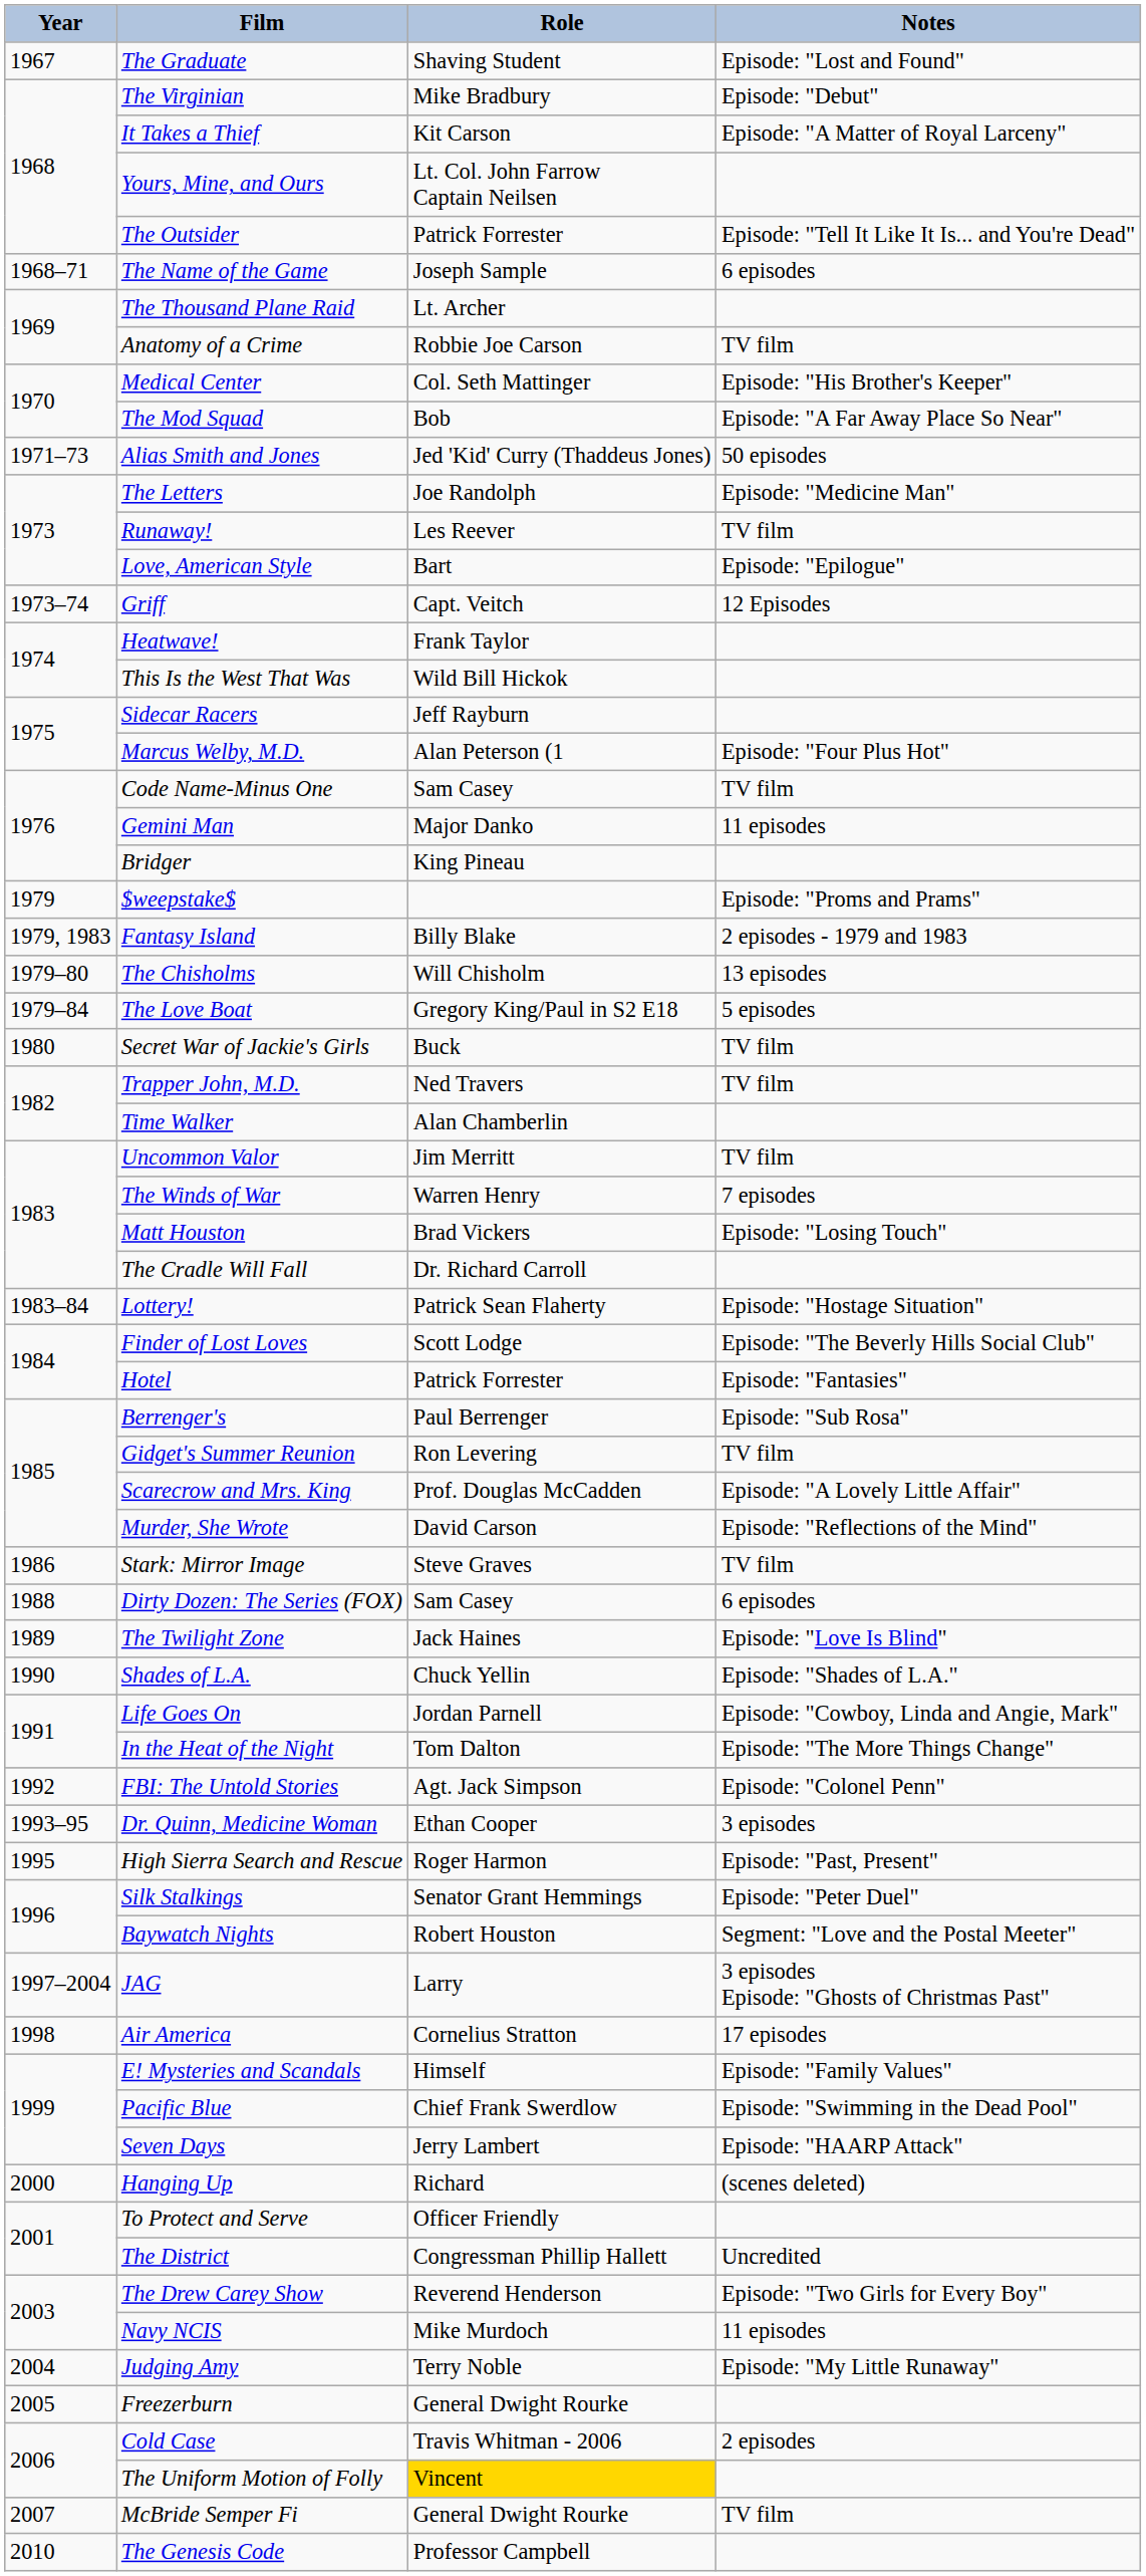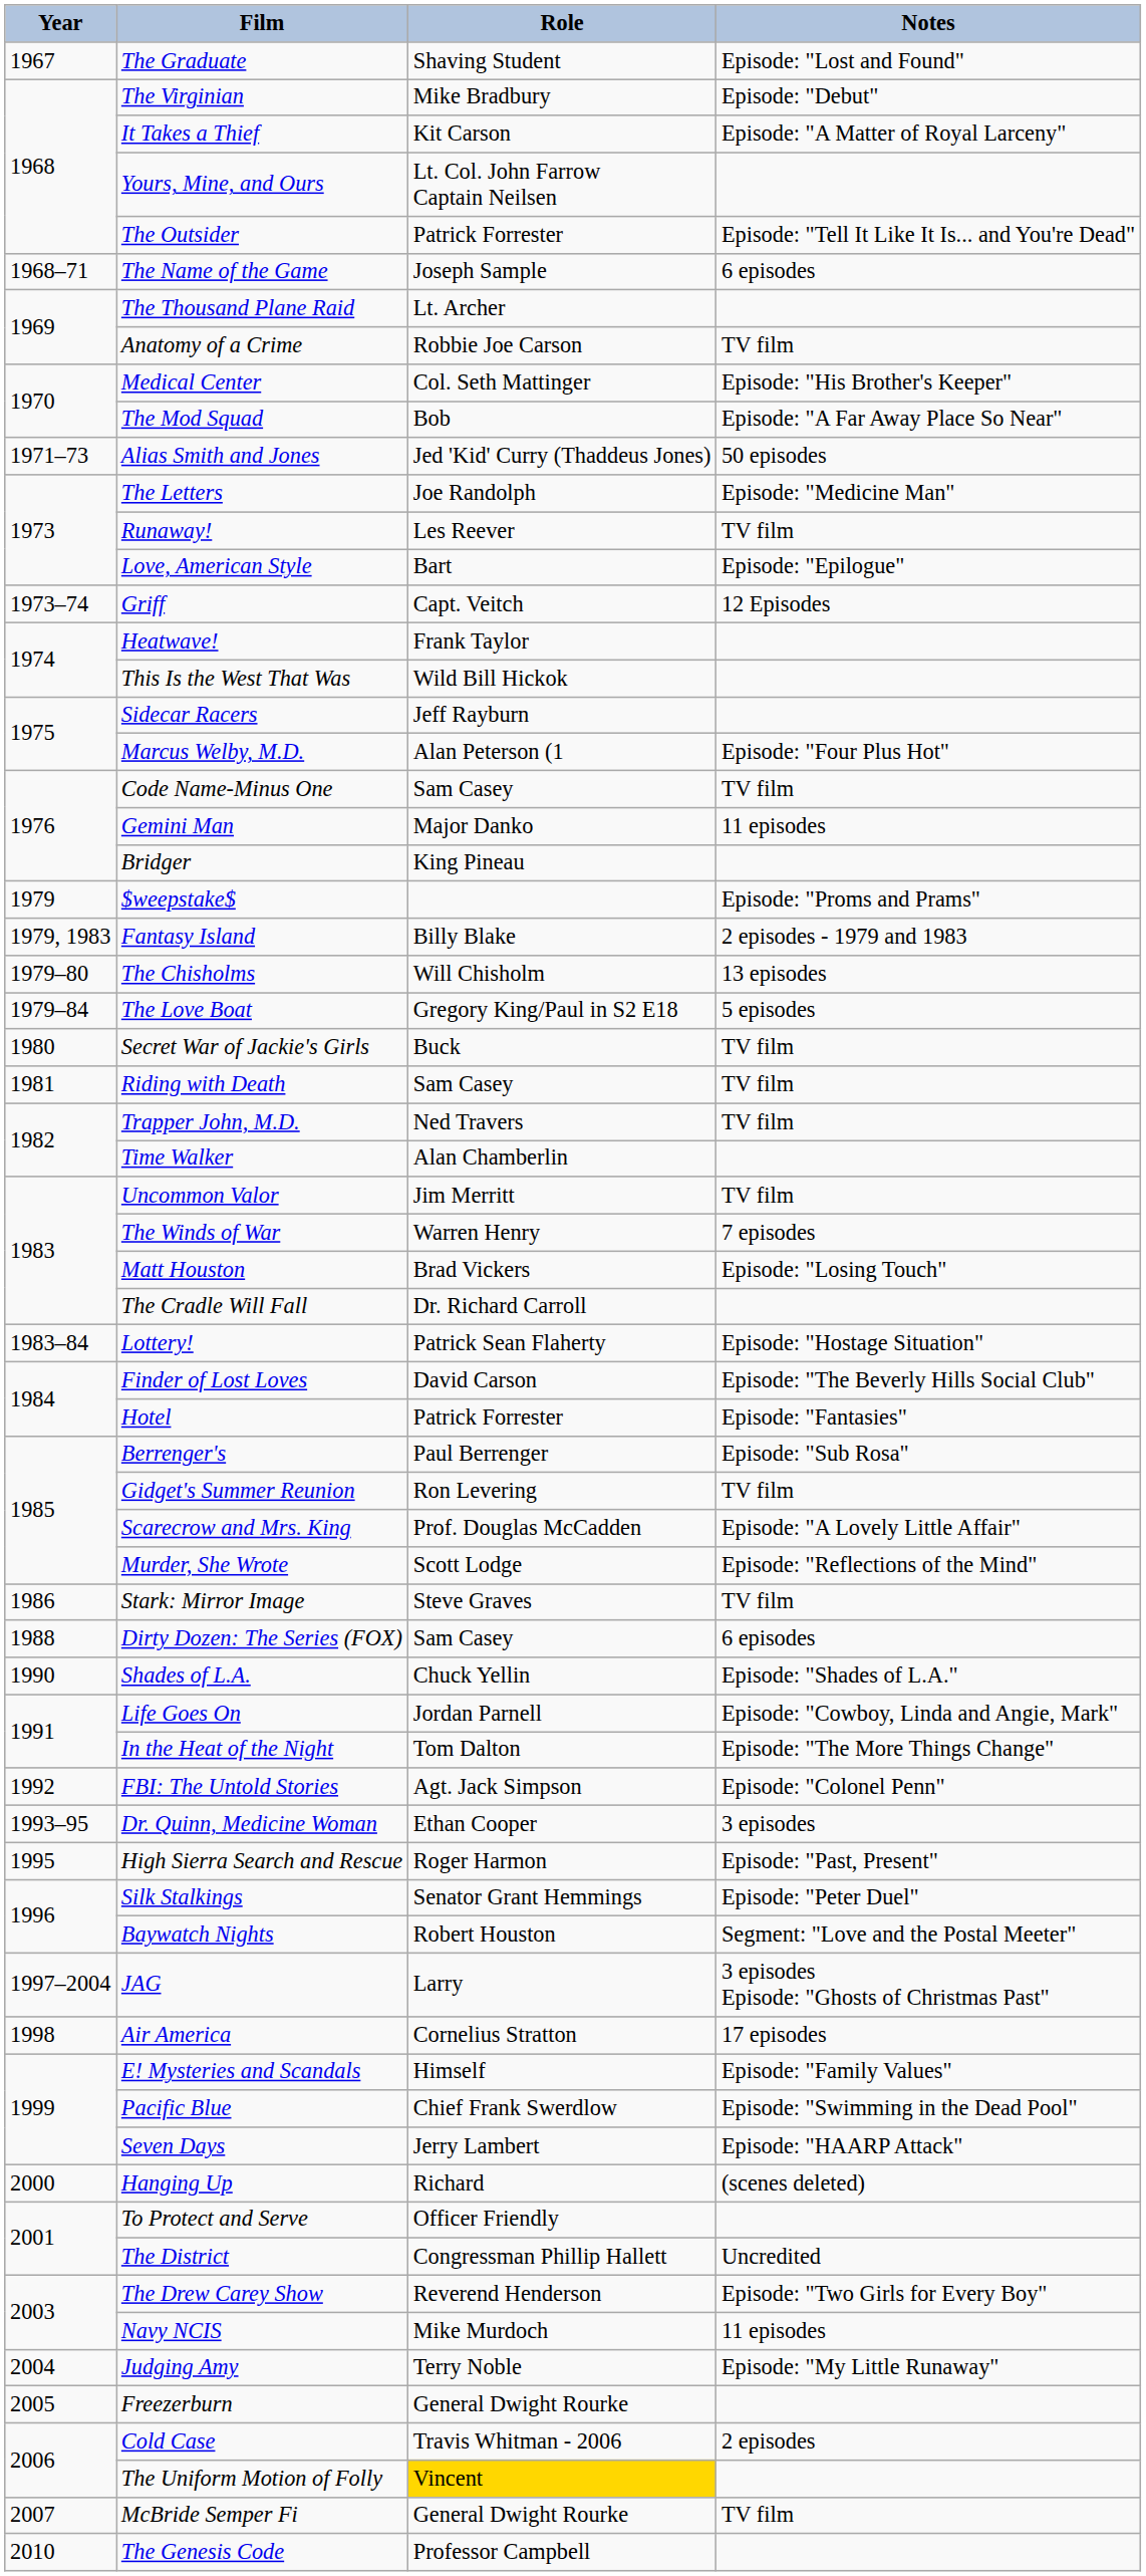+ row: 1981 | Riding with Death | Sam Casey | TV film
Finder of Lost Loves | Role: Scott Lodge -> David Carson
Murder, She Wrote | Role: David Carson -> Scott Lodge
- row: 1989 | The Twilight Zone | Jack Haines | Episode: "Love Is Blind"
